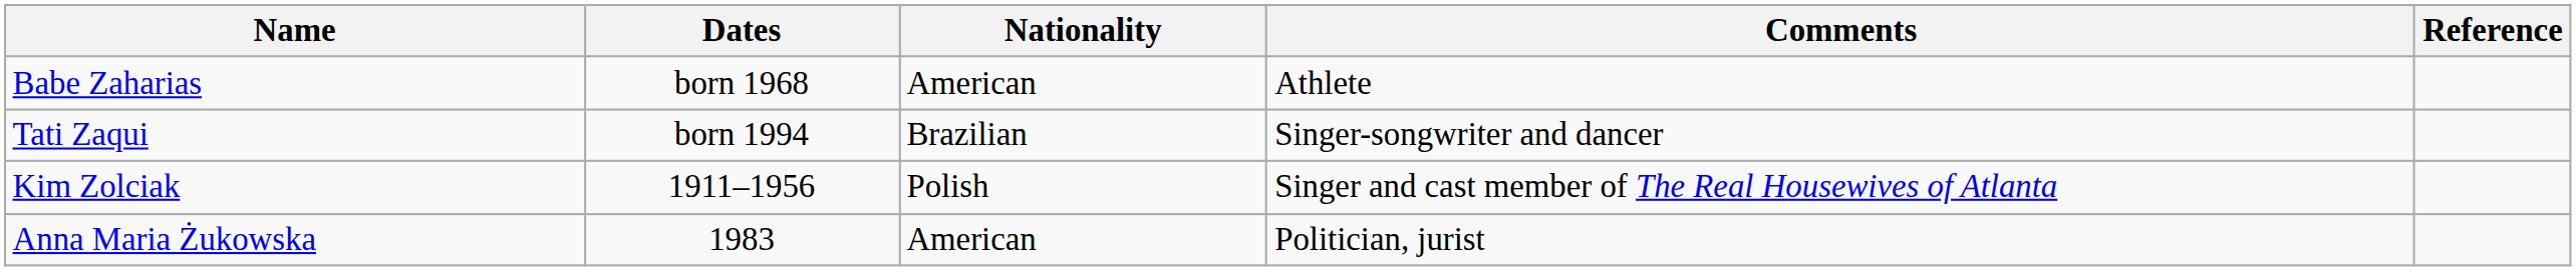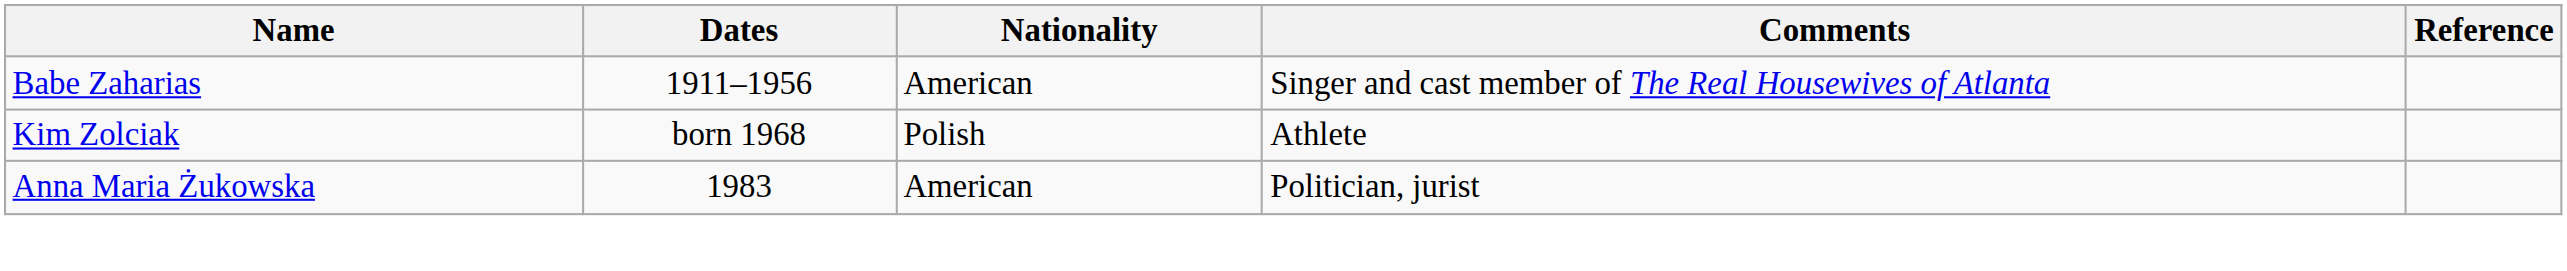Babe Zaharias | Dates: born 1968 -> 1911–1956
Babe Zaharias | Comments: Athlete -> Singer and cast member of The Real Housewives of Atlanta
- row: Tati Zaqui | born 1994 | Brazilian | Singer-songwriter and dancer
Kim Zolciak | Dates: 1911–1956 -> born 1968
Kim Zolciak | Comments: Singer and cast member of The Real Housewives of Atlanta -> Athlete
